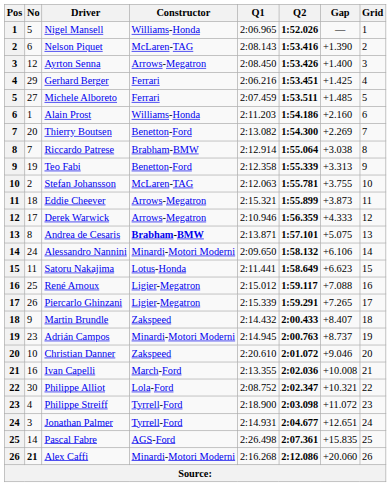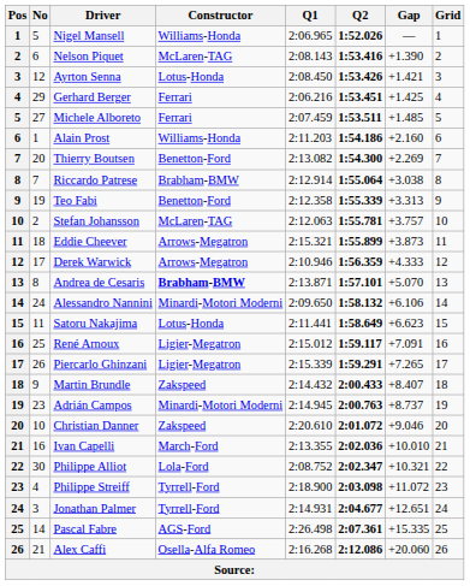Ayrton Senna | Constructor: Arrows-Megatron -> Lotus-Honda
Ayrton Senna | Gap: +1.400 -> +1.421
Stefan Johansson | Gap: +3.755 -> +3.757
Andrea de Cesaris | Gap: +5.075 -> +5.070
René Arnoux | Gap: +7.088 -> +7.091
Ivan Capelli | Gap: +10.008 -> +10.010
Pascal Fabre | Gap: +15.835 -> +15.335
Alex Caffi | No: bold -> normal
Alex Caffi | Constructor: Minardi-Motori Moderni -> Osella-Alfa Romeo
